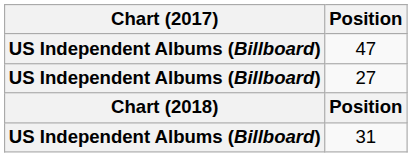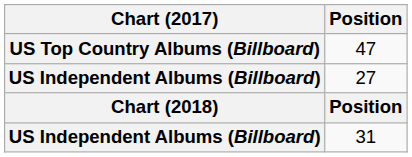47 | Chart (2017): US Independent Albums (Billboard) -> US Top Country Albums (Billboard)
